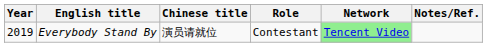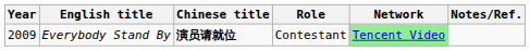Everybody Stand By | Year: 2019 -> 2009
Everybody Stand By | Chinese title: normal -> bold
